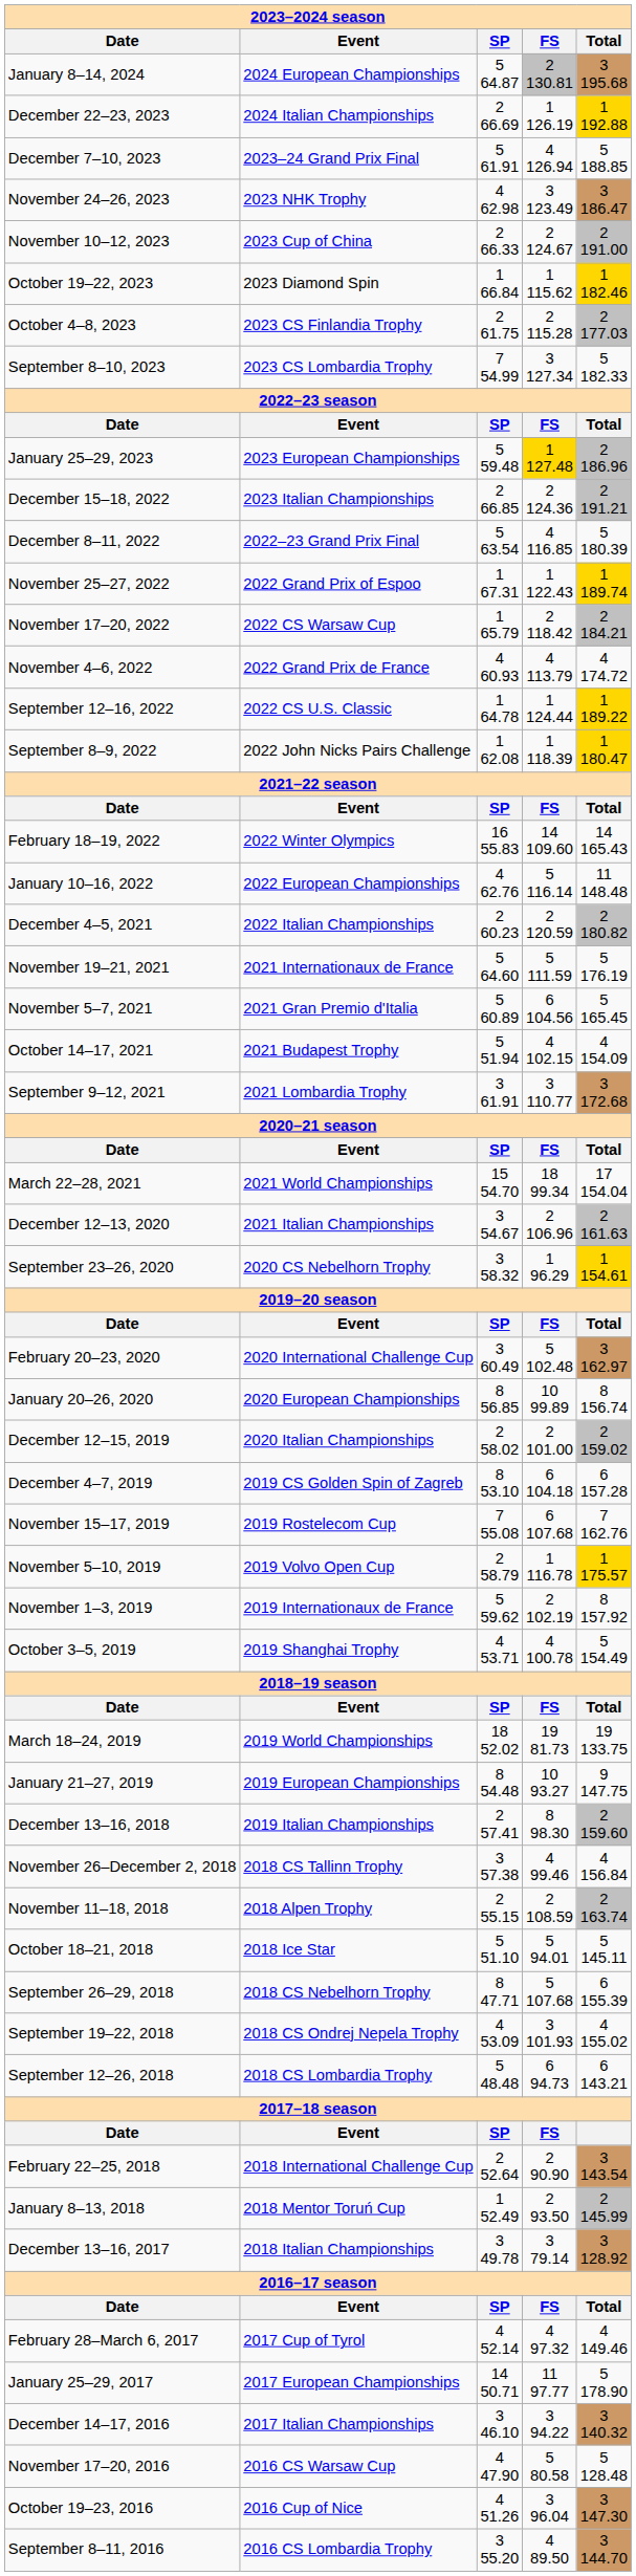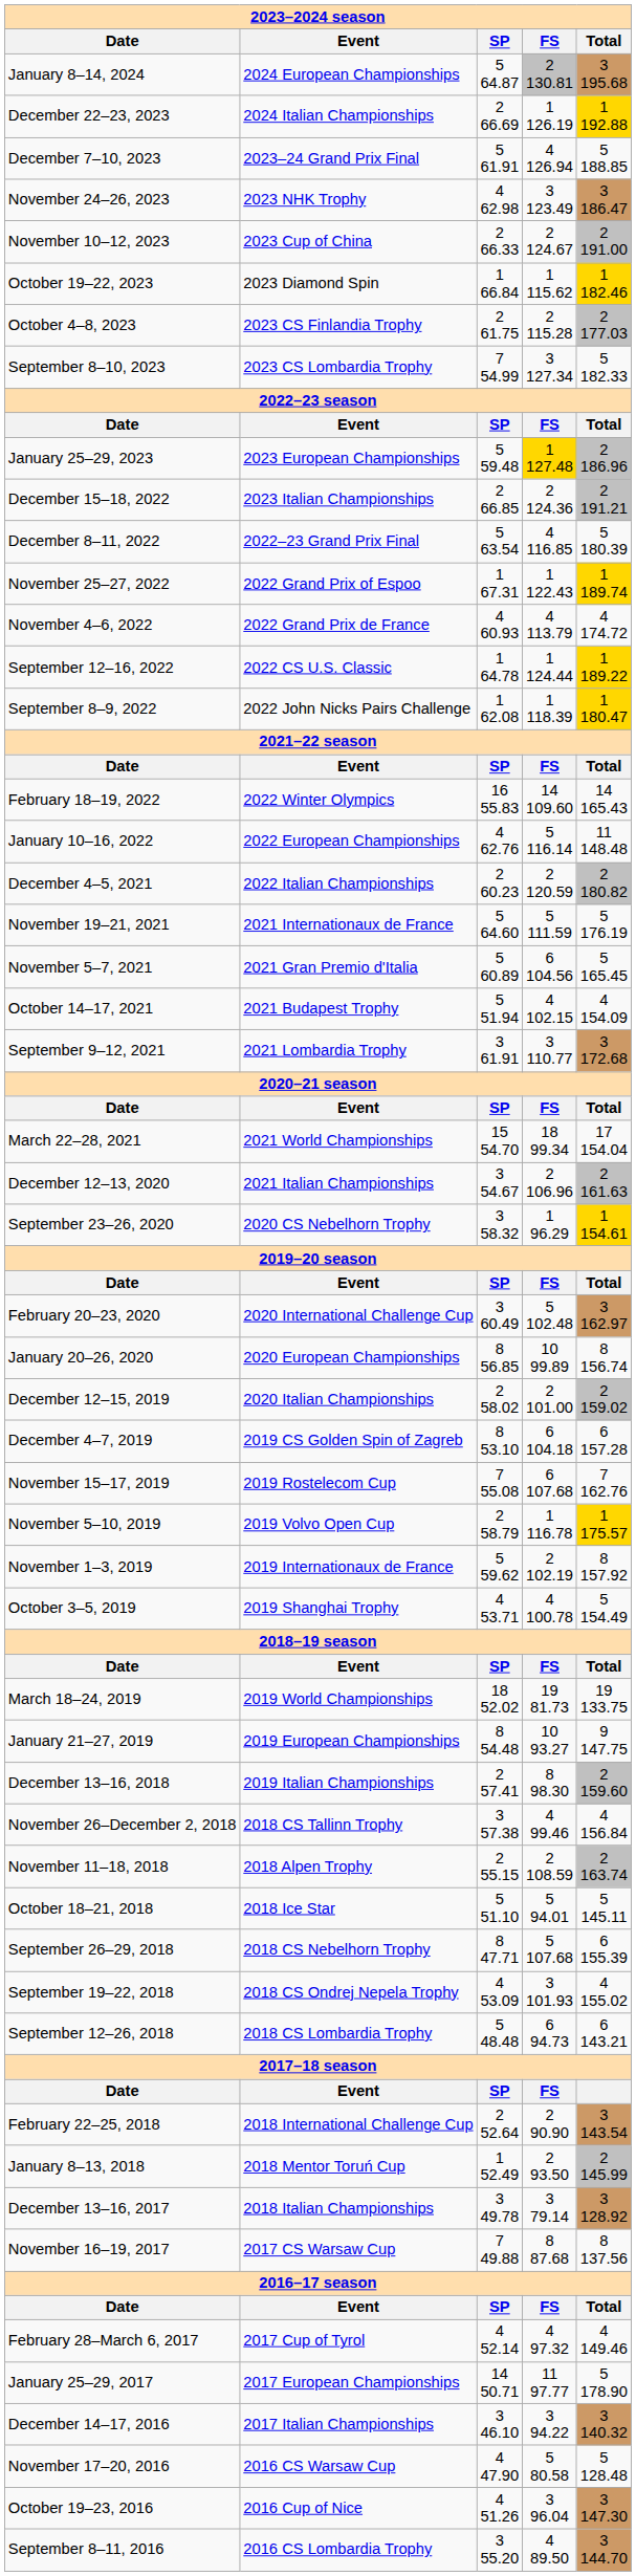- row: November 17–20, 2022 | 2022 CS Warsaw Cup | 1 65.79 | 2 118.42 | 2 184.21
+ row: November 16–19, 2017 | 2017 CS Warsaw Cup | 7 49.88 | 8 87.68 | 8 137.56
